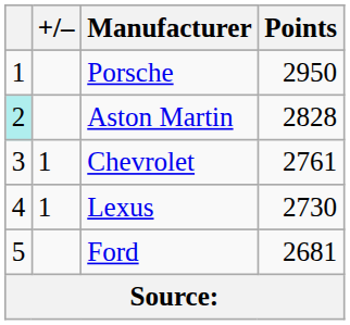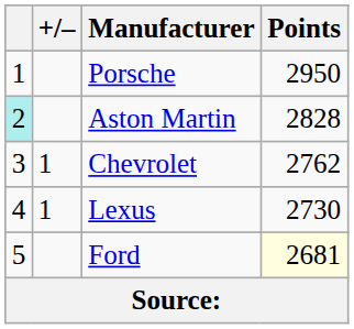Chevrolet | Points: 2761 -> 2762
Ford | Points: no background -> lightyellow background
